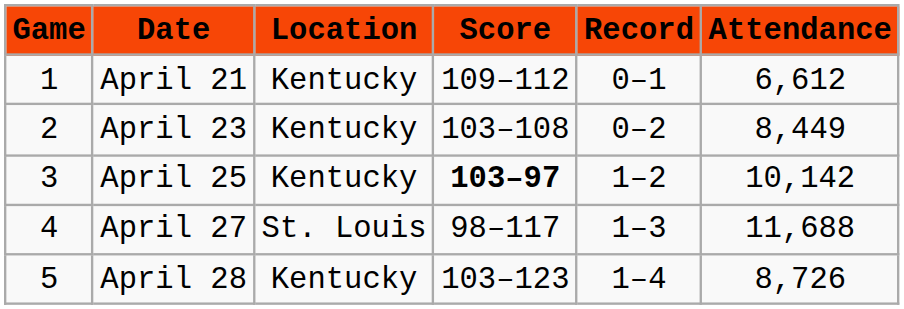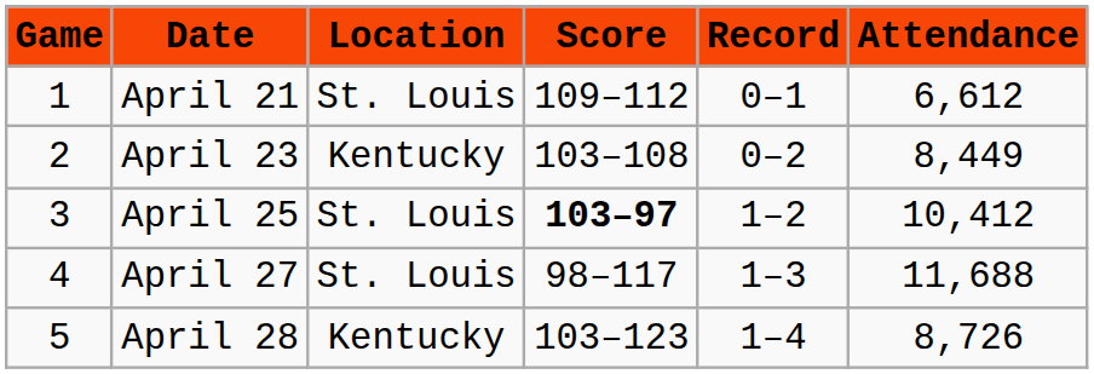April 21 | Location: Kentucky -> St. Louis
April 25 | Location: Kentucky -> St. Louis
April 25 | Attendance: 10,142 -> 10,412
